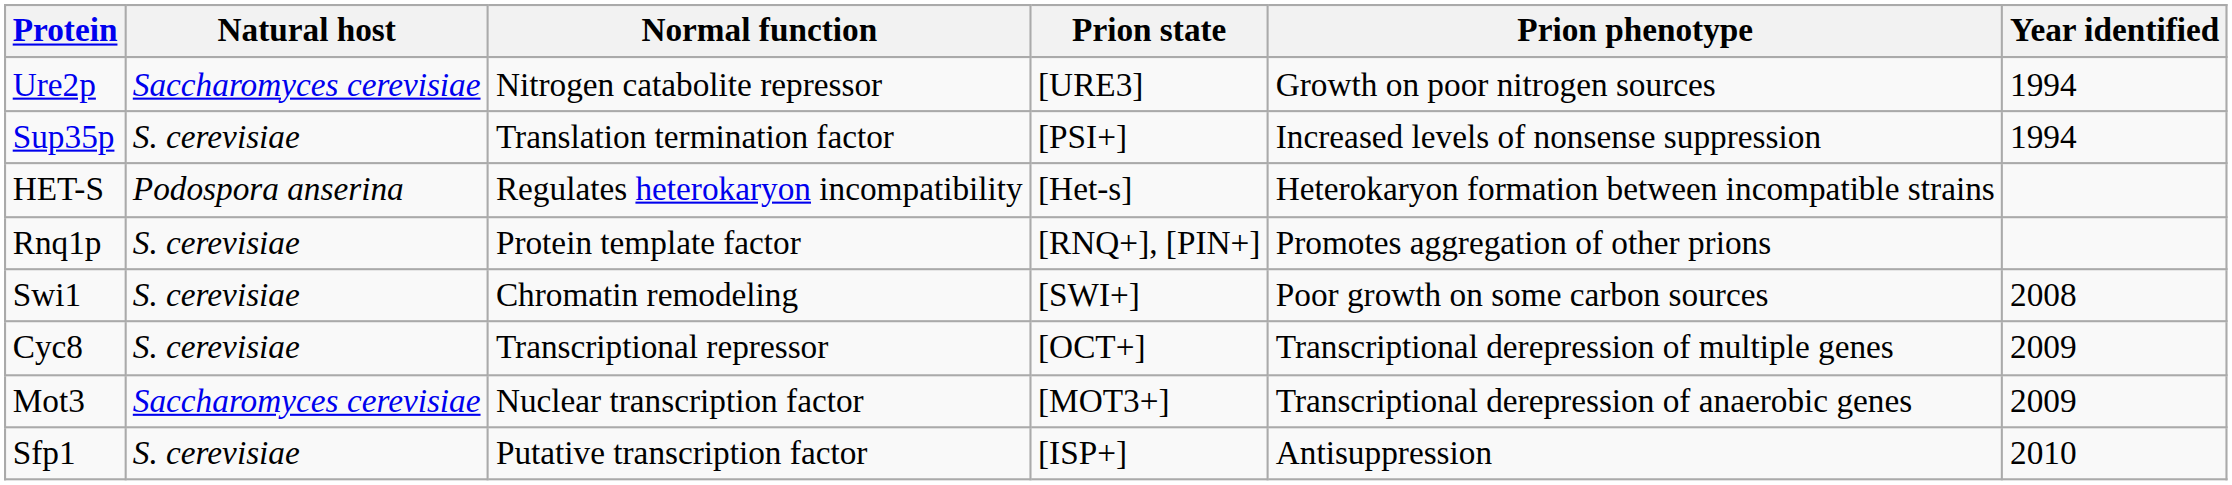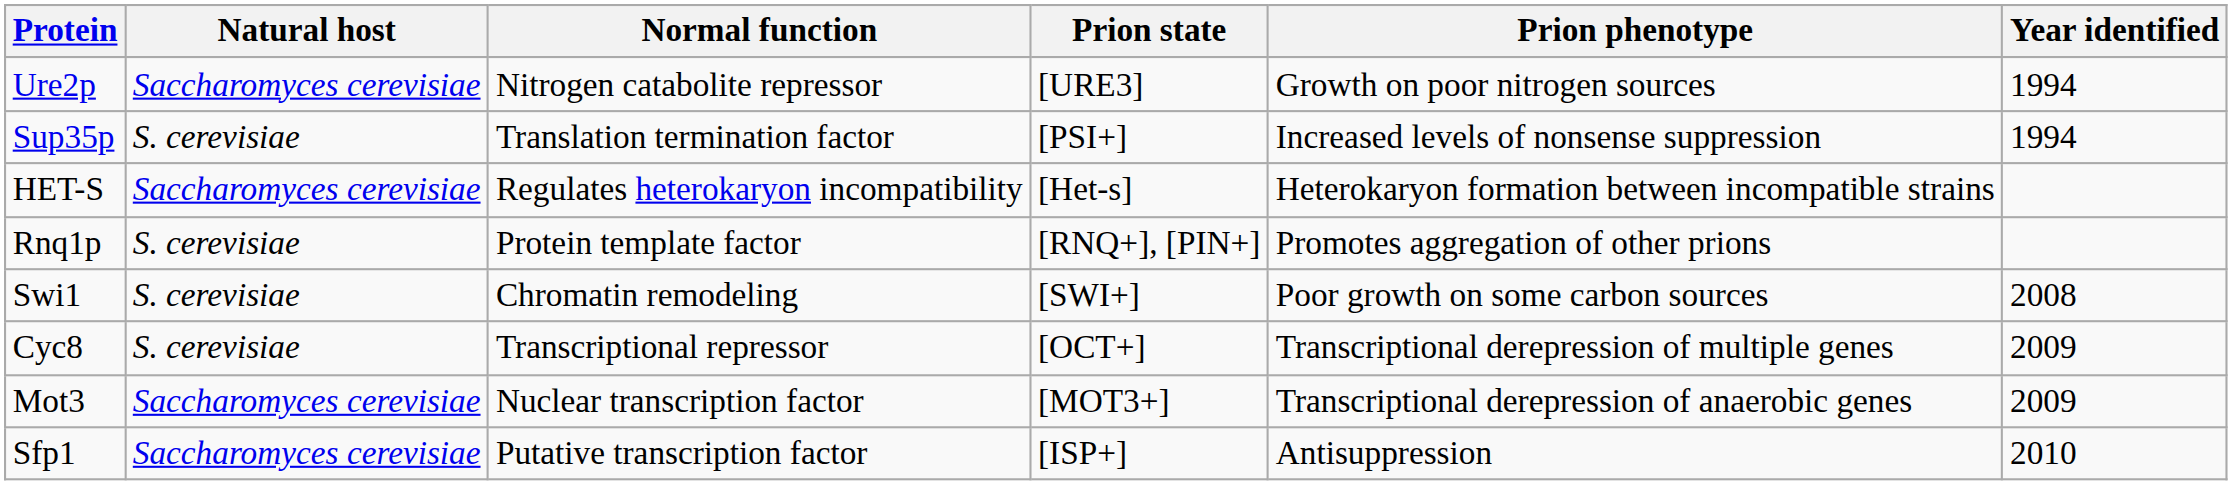HET-S | Natural host: Podospora anserina -> Saccharomyces cerevisiae
Sfp1 | Natural host: S. cerevisiae -> Saccharomyces cerevisiae
